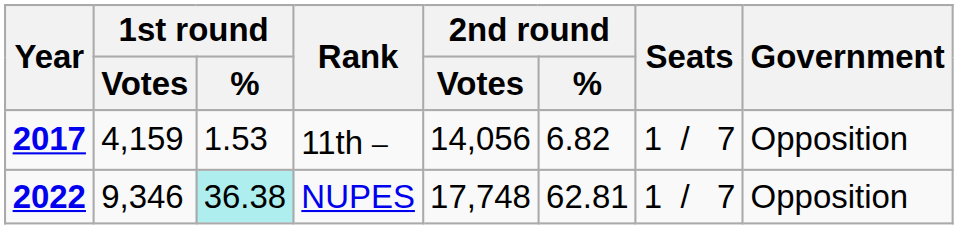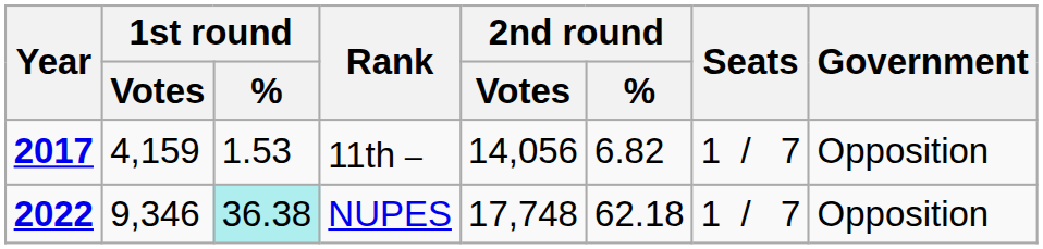NUPES | 2nd round / %: 62.81 -> 62.18
